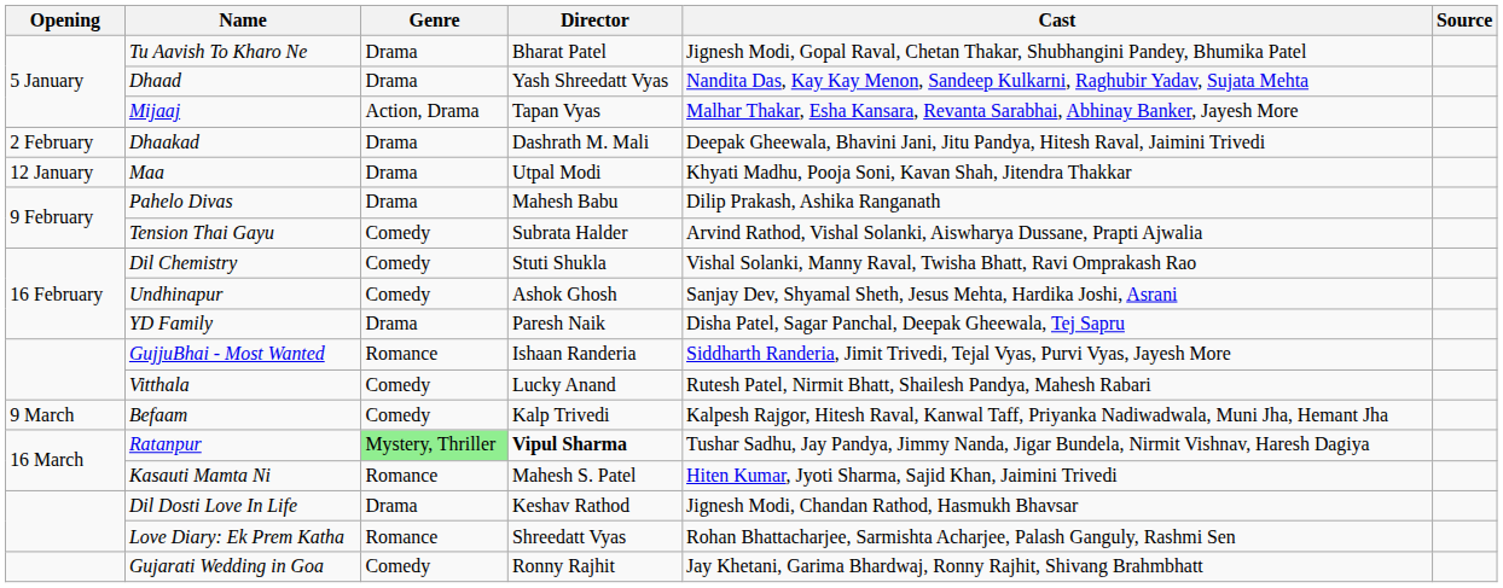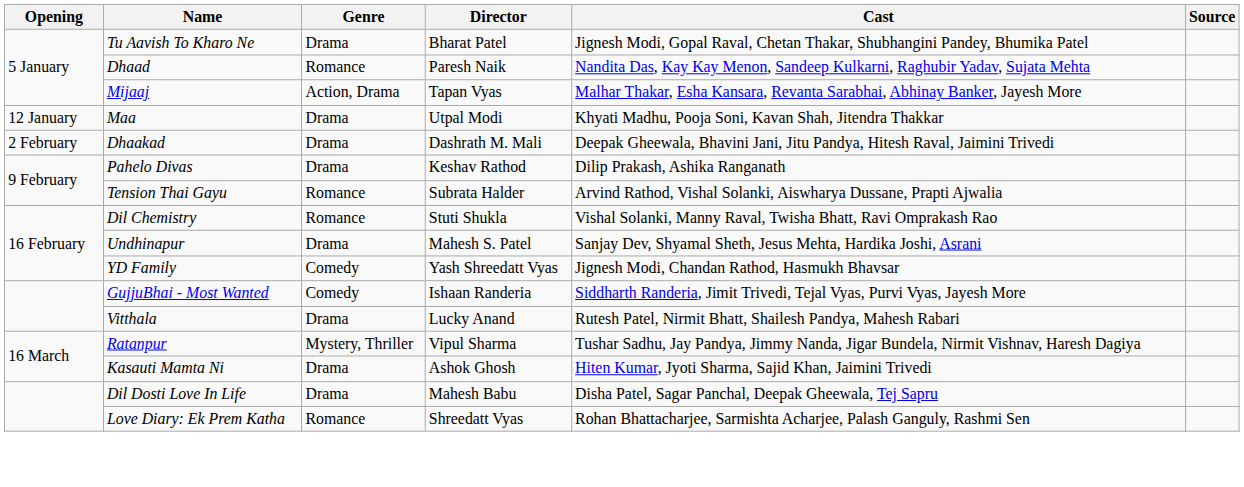Dhaad | Genre: Drama -> Romance
Dhaad | Director: Yash Shreedatt Vyas -> Paresh Naik
rows swapped: Maa <-> Dhaakad
Pahelo Divas | Director: Mahesh Babu -> Keshav Rathod
Tension Thai Gayu | Genre: Comedy -> Romance
Dil Chemistry | Genre: Comedy -> Romance
Undhinapur | Genre: Comedy -> Drama
Undhinapur | Director: Ashok Ghosh -> Mahesh S. Patel
YD Family | Genre: Drama -> Comedy
YD Family | Director: Paresh Naik -> Yash Shreedatt Vyas
YD Family | Cast: Disha Patel, Sagar Panchal, Deepak Gheewala, Tej Sapru -> Jignesh Modi, Chandan Rathod, Hasmukh Bhavsar
GujjuBhai - Most Wanted | Genre: Romance -> Comedy
Vitthala | Genre: Comedy -> Drama
- row: 9 March | Befaam | Comedy | Kalp Trivedi | Kalpesh Rajgor, Hitesh Raval, Kanwal Taff, Priyanka Nadiwadwala, Muni Jha, Hemant Jha
Ratanpur | Genre: lightgreen background -> no background
Ratanpur | Director: bold -> normal
Kasauti Mamta Ni | Genre: Romance -> Drama
Kasauti Mamta Ni | Director: Mahesh S. Patel -> Ashok Ghosh
Dil Dosti Love In Life | Director: Keshav Rathod -> Mahesh Babu
Dil Dosti Love In Life | Cast: Jignesh Modi, Chandan Rathod, Hasmukh Bhavsar -> Disha Patel, Sagar Panchal, Deepak Gheewala, Tej Sapru
- row: Gujarati Wedding in Goa | Comedy | Ronny Rajhit | Jay Khetani, Garima Bhardwaj, Ronny Rajhit, Shivang Brahmbhatt
